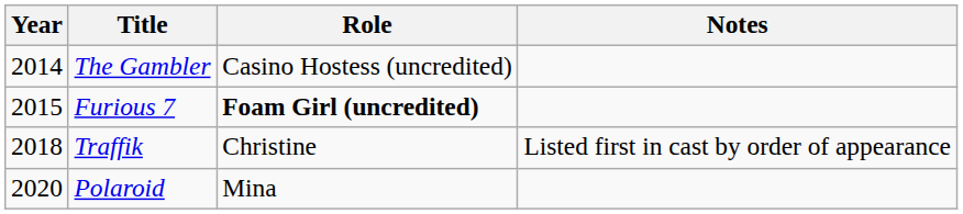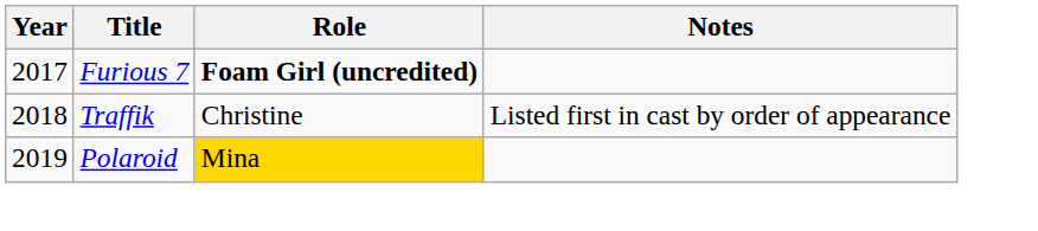- row: 2014 | The Gambler | Casino Hostess (uncredited)
Furious 7 | Year: 2015 -> 2017
Polaroid | Year: 2020 -> 2019
Polaroid | Role: no background -> gold background
